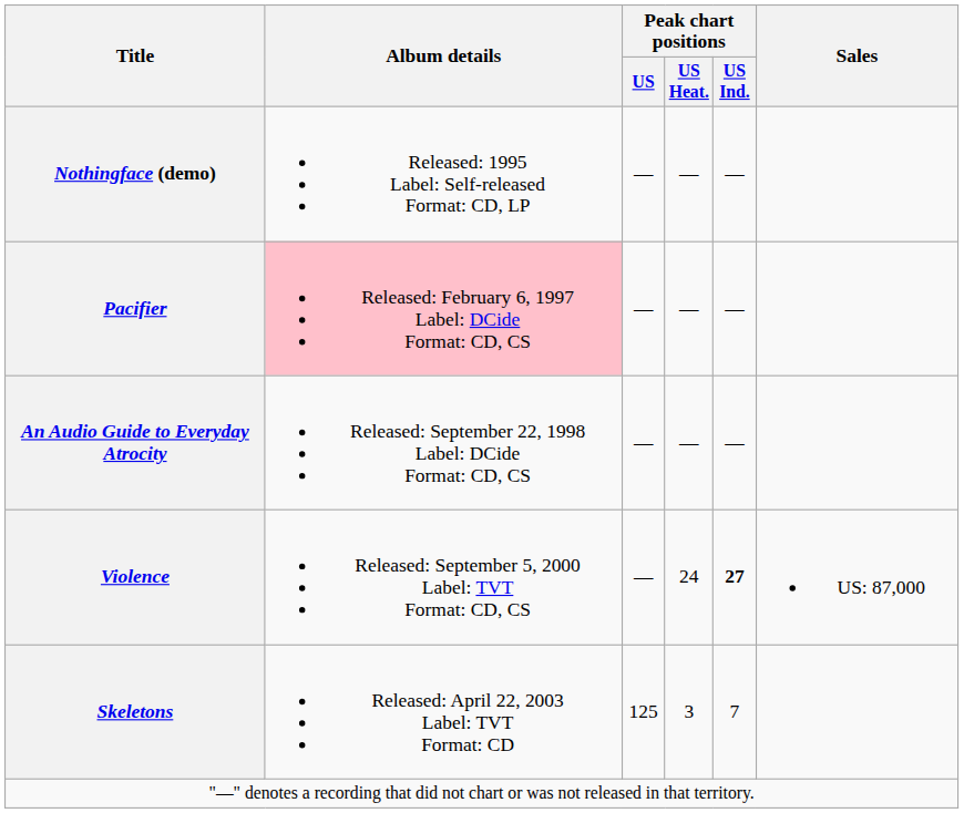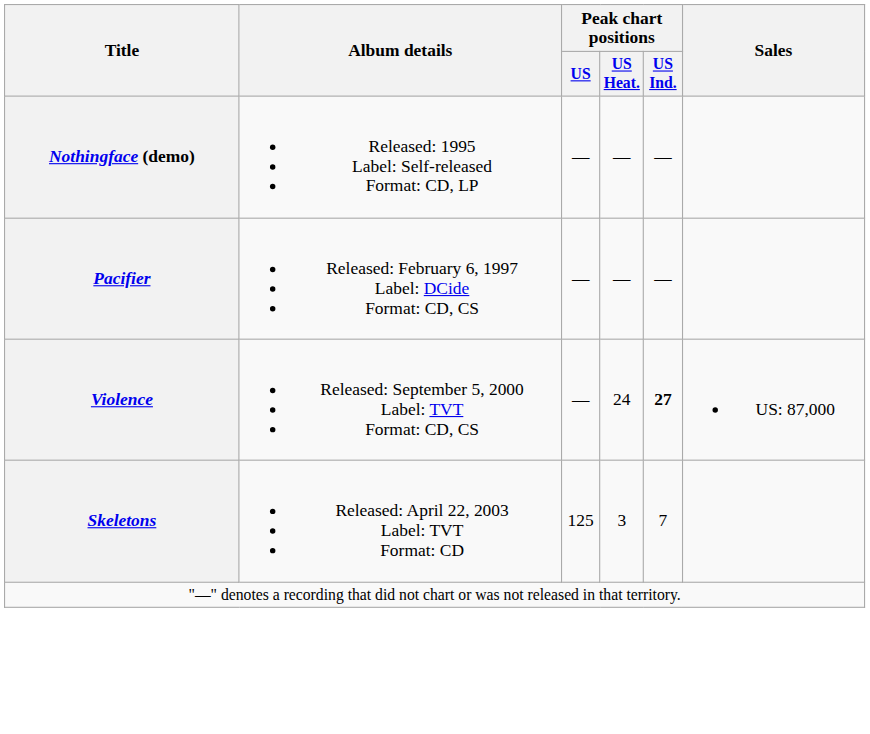Pacifier | Album details: pink background -> no background
- row: An Audio Guide to Everyday Atrocity | Released: September 22, 1998 Label: DCide Format: CD, CS | — | — | —
